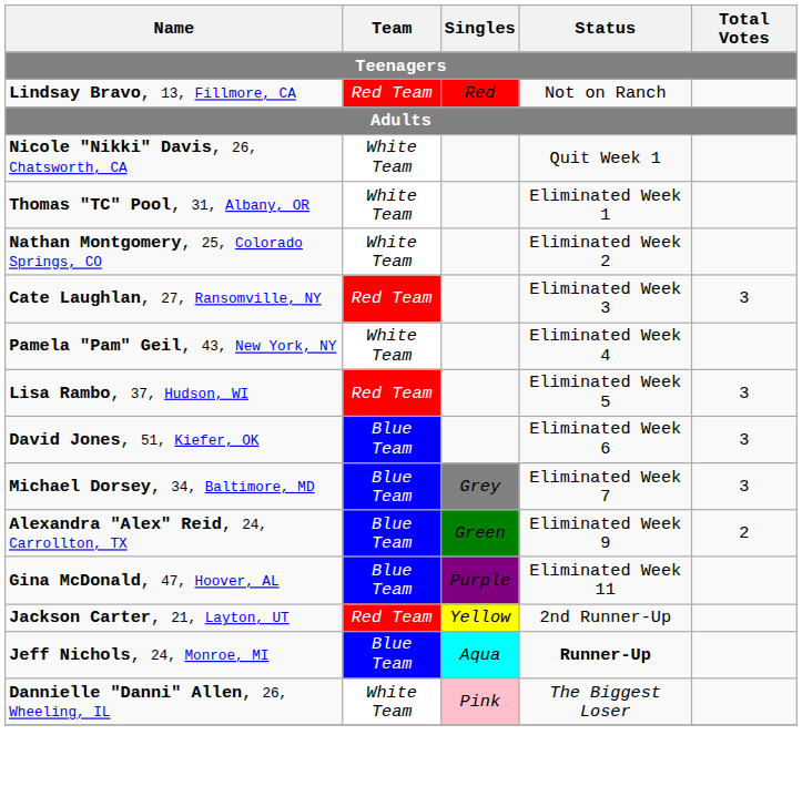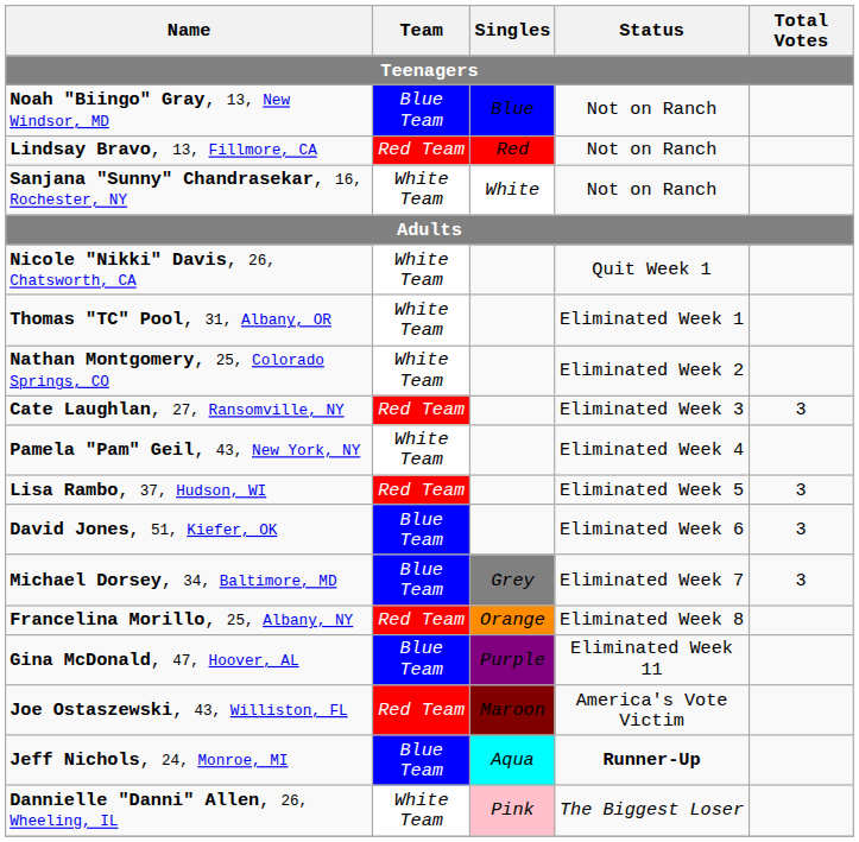+ row: Noah "Biingo" Gray, 13, New Windsor, MD | Blue Team | Blue | Not on Ranch
+ row: Sanjana "Sunny" Chandrasekar, 16, Rochester, NY | White Team | White | Not on Ranch
+ row: Francelina Morillo, 25, Albany, NY | Red Team | Orange | Eliminated Week 8
- row: Alexandra "Alex" Reid, 24, Carrollton, TX | Blue Team | Green | Eliminated Week 9 | 2
+ row: Joe Ostaszewski, 43, Williston, FL | Red Team | Maroon | America's Vote Victim
- row: Jackson Carter, 21, Layton, UT | Red Team | Yellow | 2nd Runner-Up
